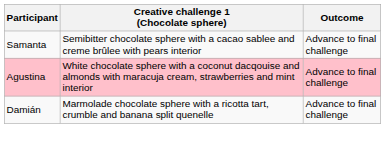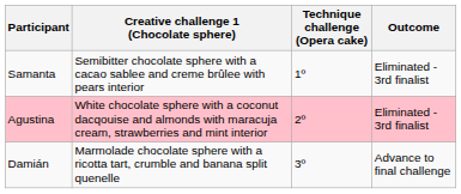+ column: Technique challenge (Opera cake) | 1º | 2º | 3º
Samanta | Outcome: Advance to final challenge -> Eliminated - 3rd finalist
Agustina | Outcome: Advance to final challenge -> Eliminated - 3rd finalist
